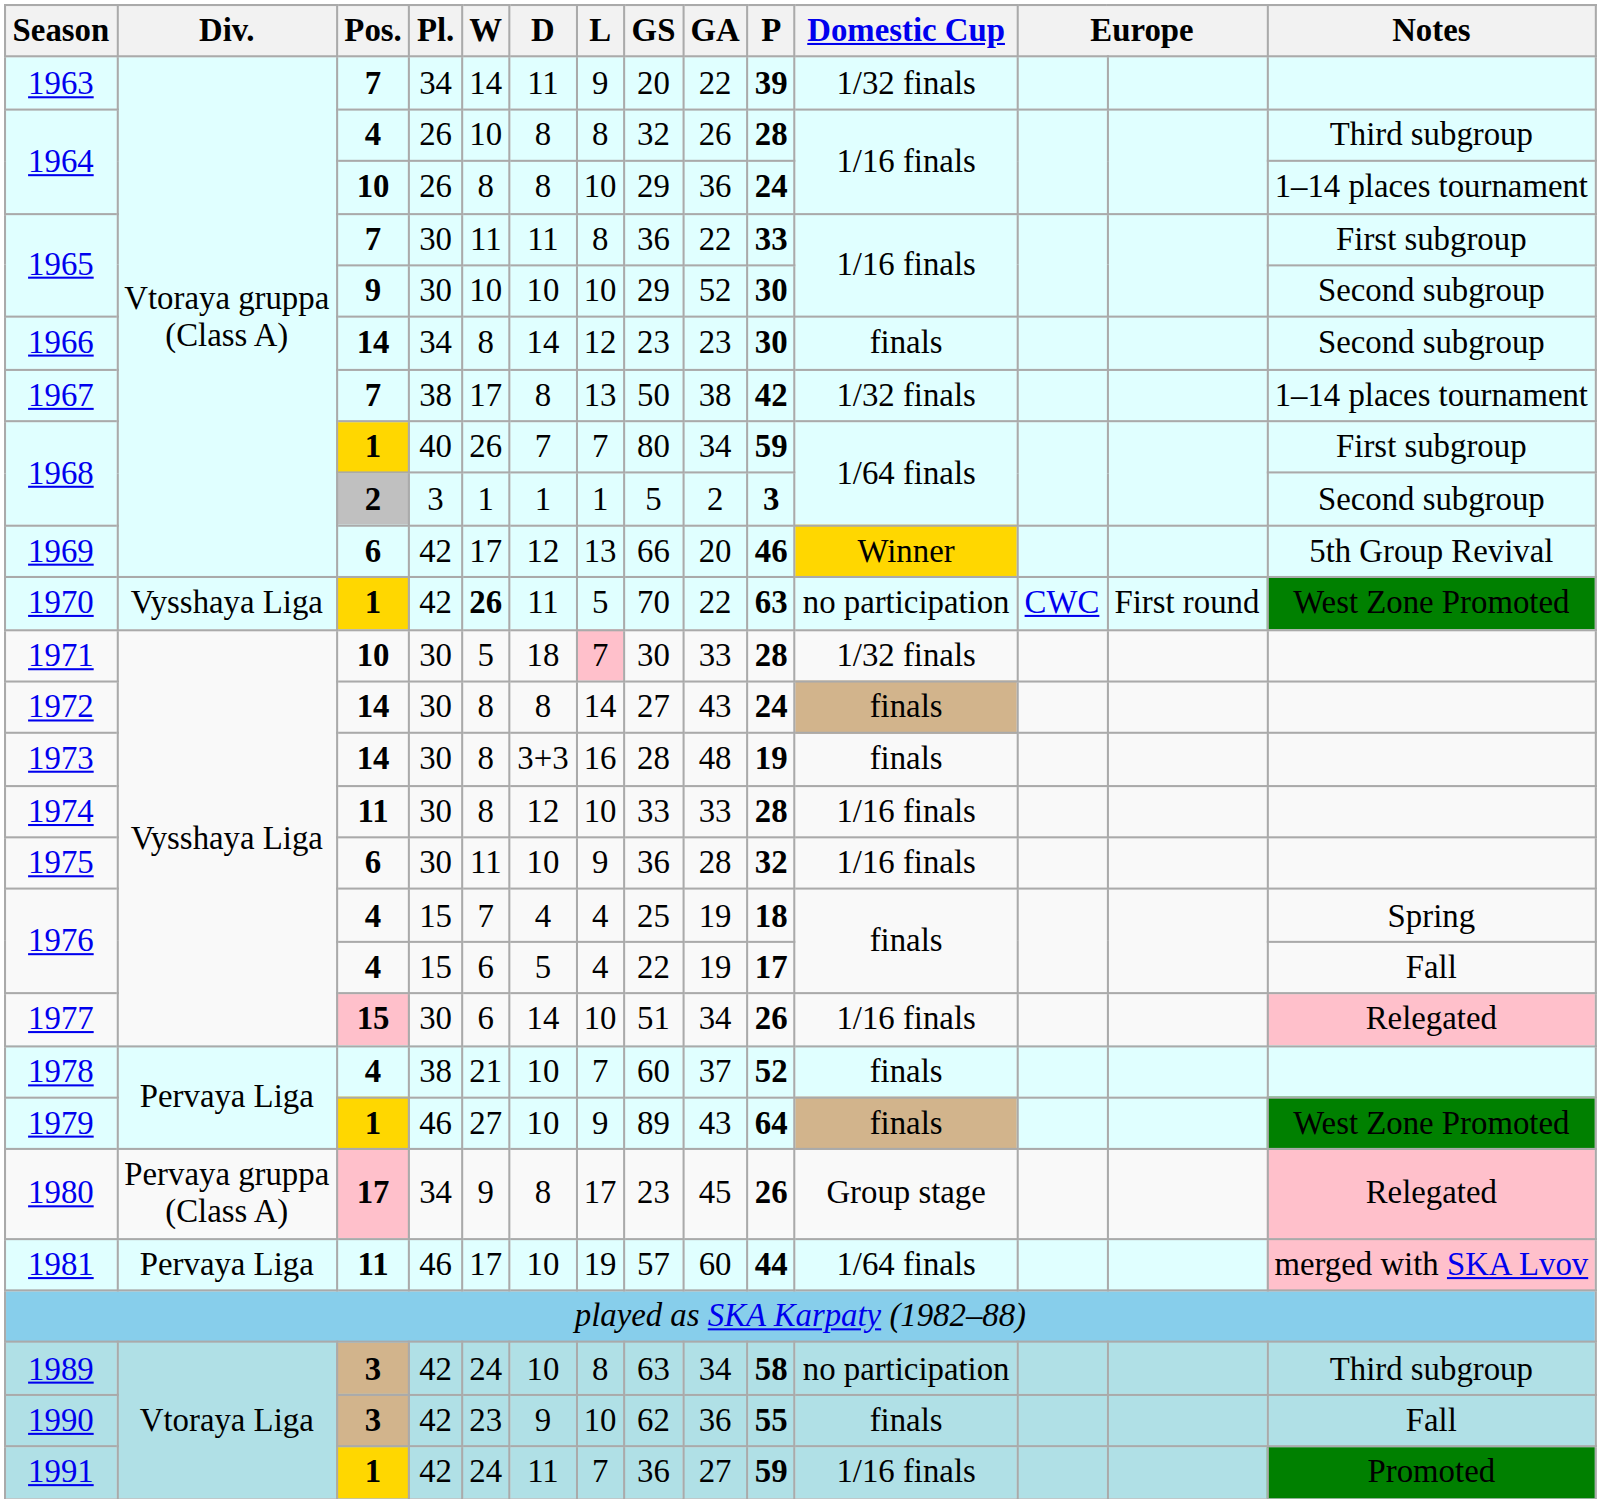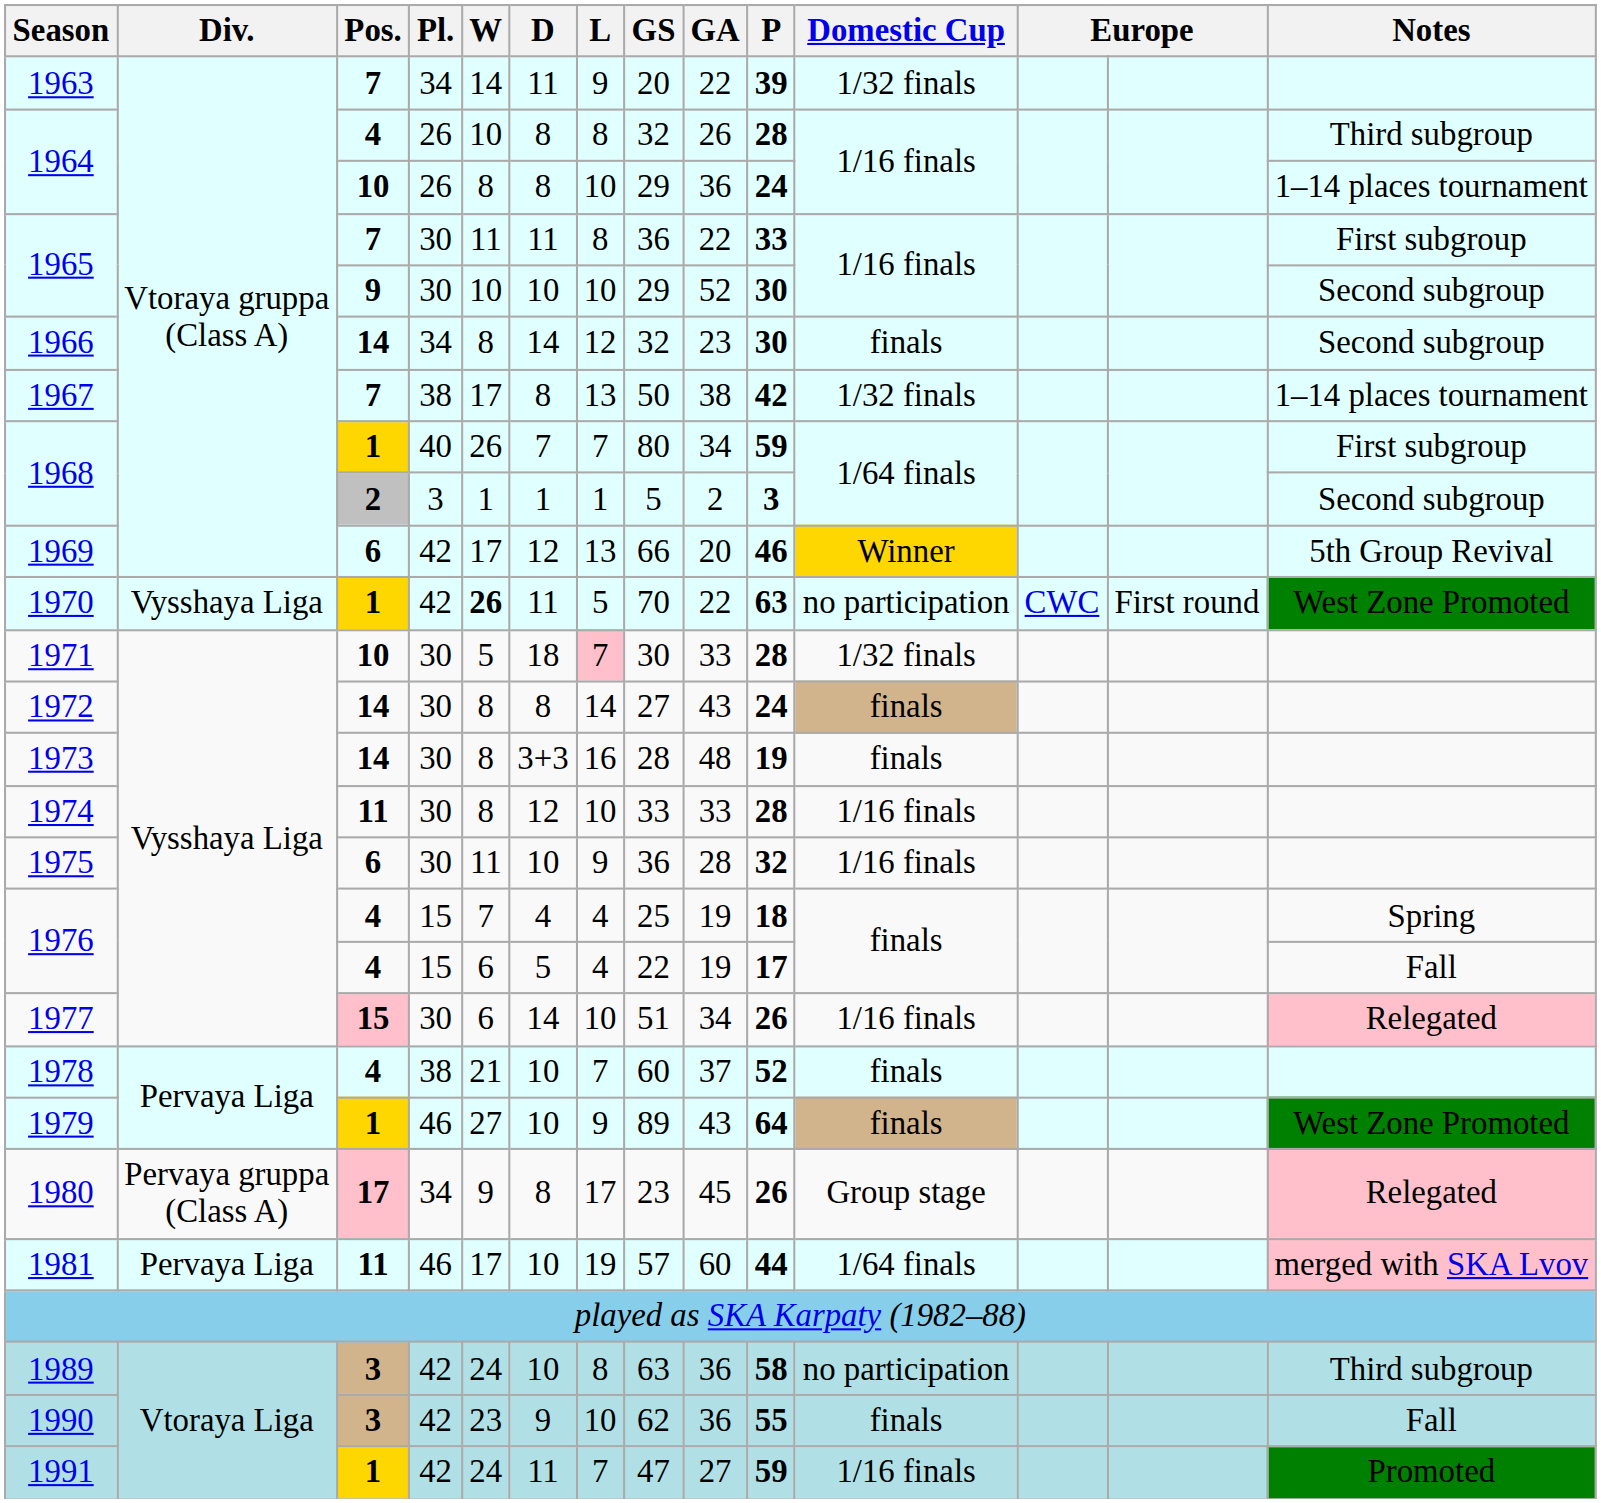1966 | GS: 23 -> 32
1989 | GA: 34 -> 36
1991 | GS: 36 -> 47
